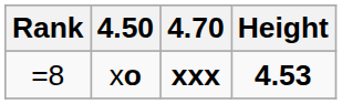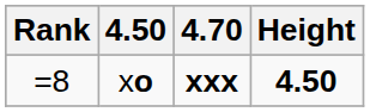xo | Height: 4.53 -> 4.50
